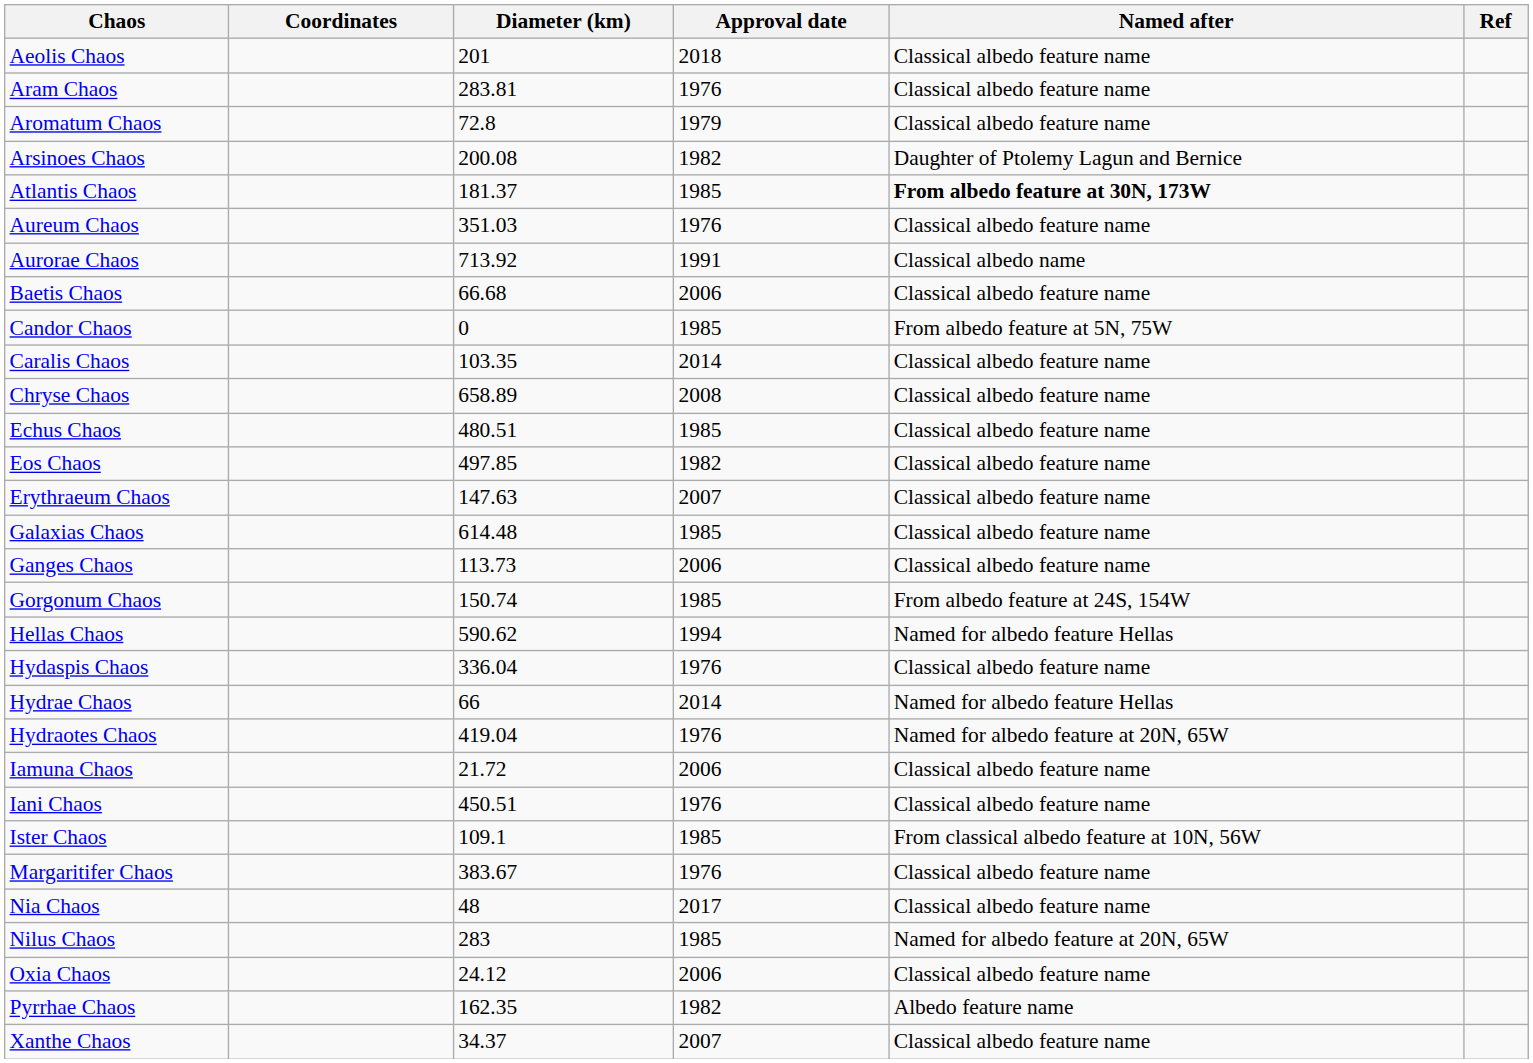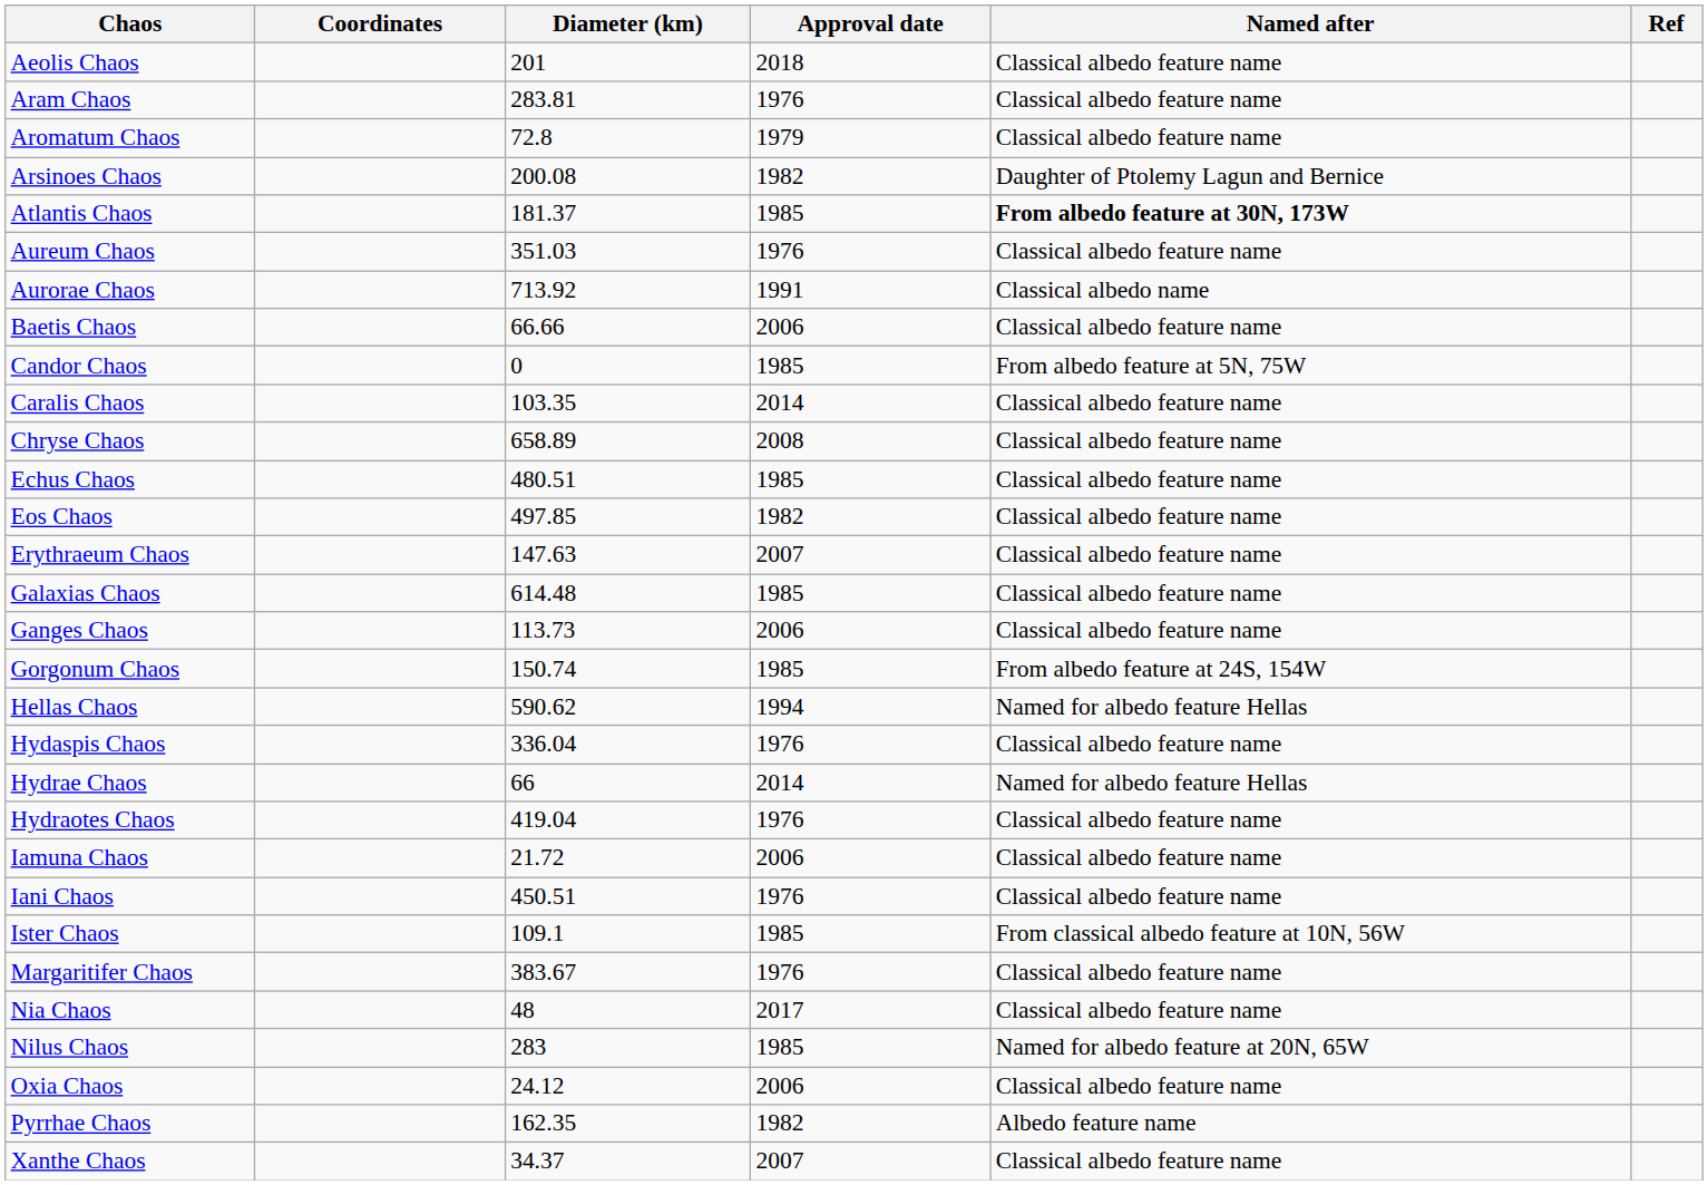Baetis Chaos | Diameter (km): 66.68 -> 66.66
Hydraotes Chaos | Named after: Named for albedo feature at 20N, 65W -> Classical albedo feature name
